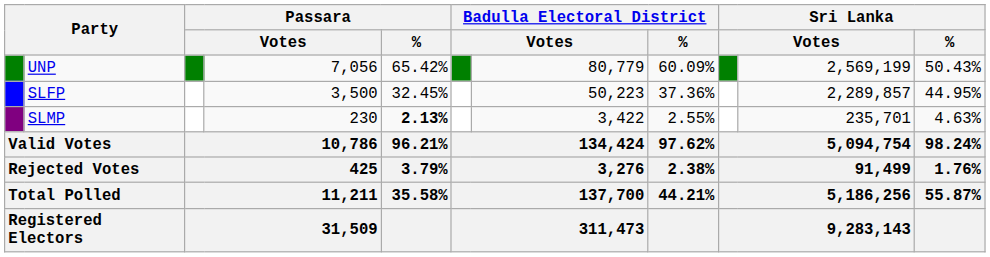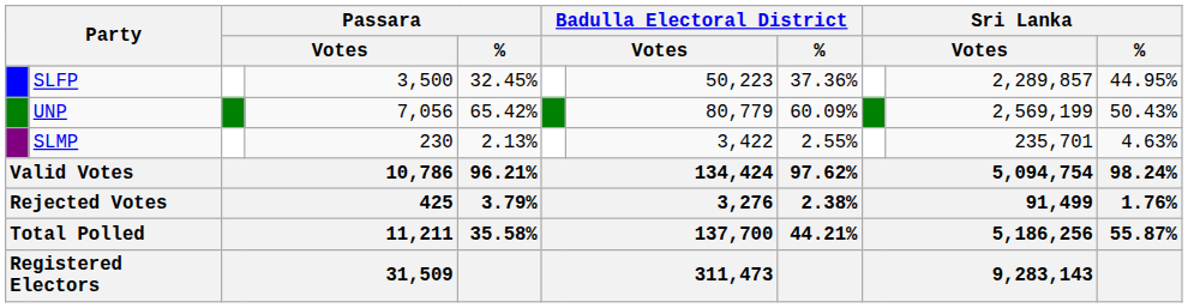rows swapped: UNP <-> SLFP
SLMP | Passara / %: bold -> normal
